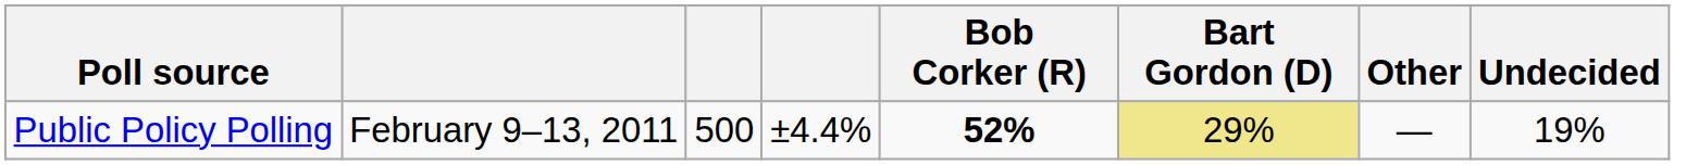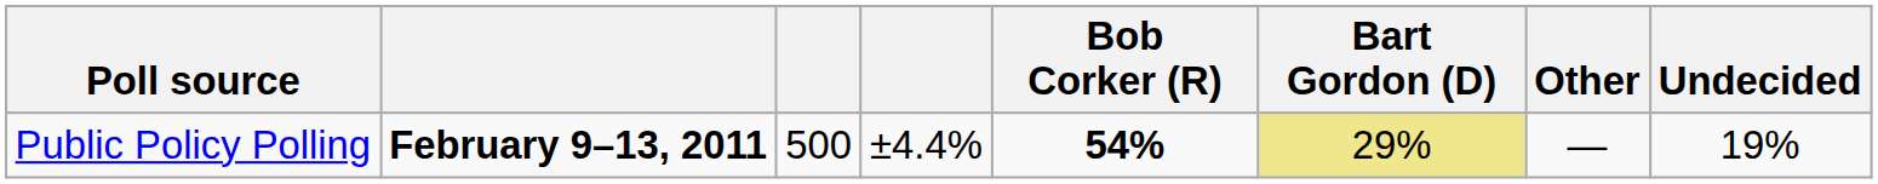Public Policy Polling | column 2: normal -> bold
Public Policy Polling | Bob Corker (R): 52% -> 54%
